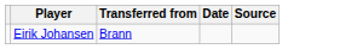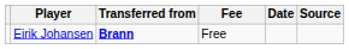+ column: Fee | Free
Eirik Johansen | Transferred from: normal -> bold
